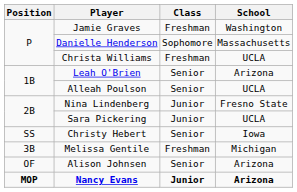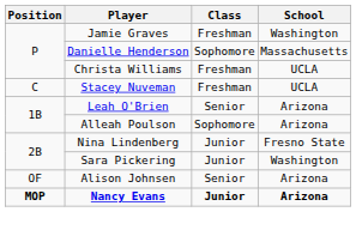+ row: C | Stacey Nuveman | Freshman | UCLA
Alleah Poulson | Class: Senior -> Sophomore
Alleah Poulson | School: UCLA -> Arizona
Sara Pickering | School: UCLA -> Washington
- row: SS | Christy Hebert | Senior | Iowa
- row: 3B | Melissa Gentile | Freshman | Michigan
